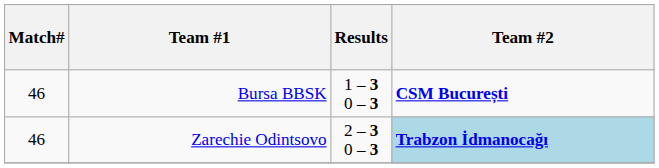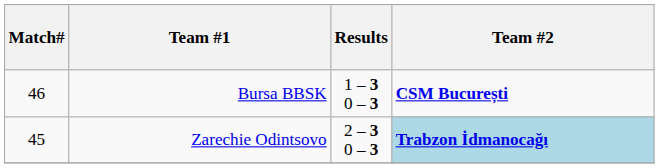Zarechie Odintsovo | Match#: 46 -> 45
